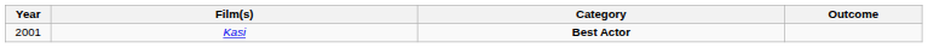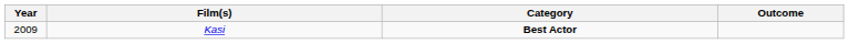Kasi | Year: 2001 -> 2009
